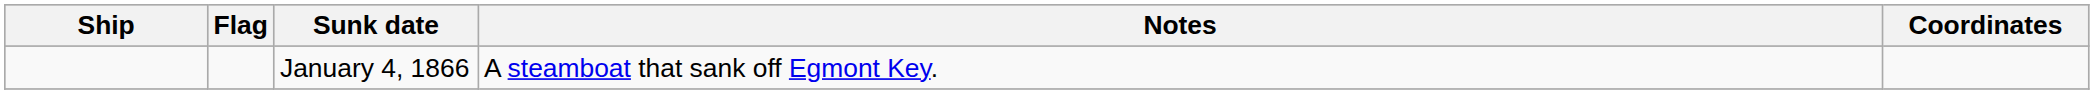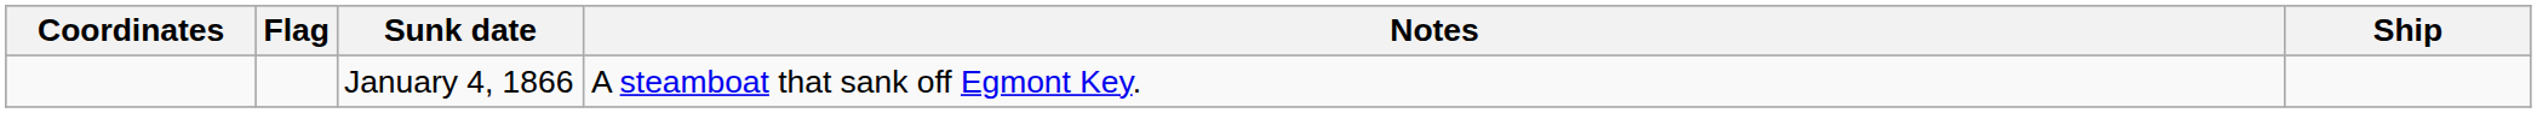columns swapped: Ship <-> Coordinates
